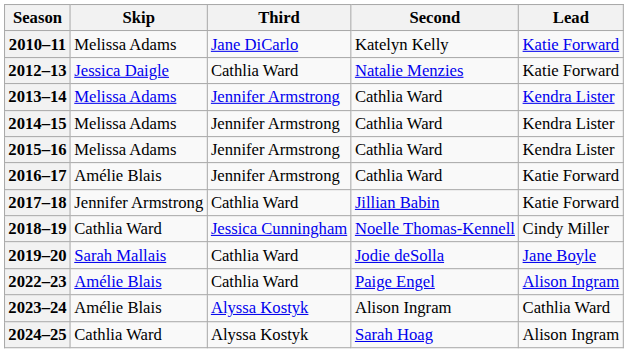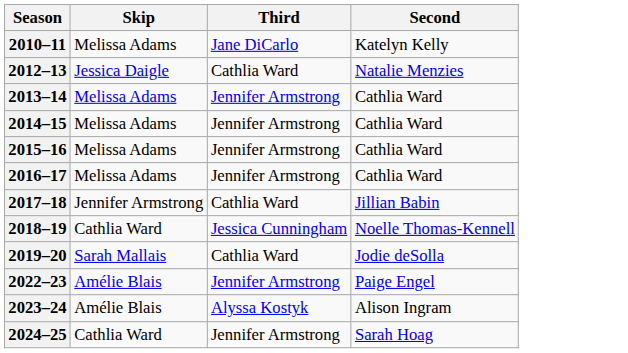- column: Lead | Katie Forward | Katie Forward | Kendra Lister | Kendra Lister | Kendra Lister | Katie Forward | Katie Forward | Cindy Miller | Jane Boyle | Alison Ingram | Cathlia Ward | Alison Ingram
2016–17 | Skip: Amélie Blais -> Melissa Adams
2022–23 | Third: Cathlia Ward -> Jennifer Armstrong
2024–25 | Third: Alyssa Kostyk -> Jennifer Armstrong
